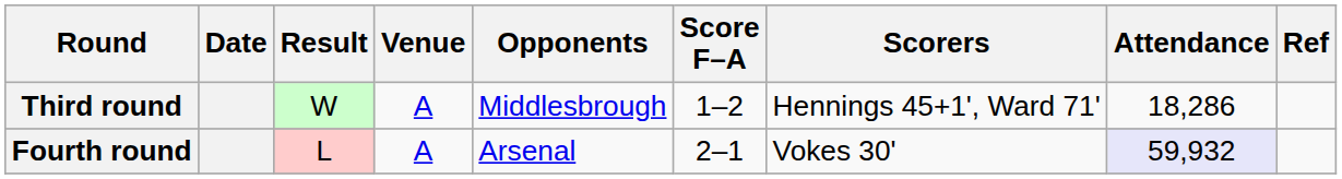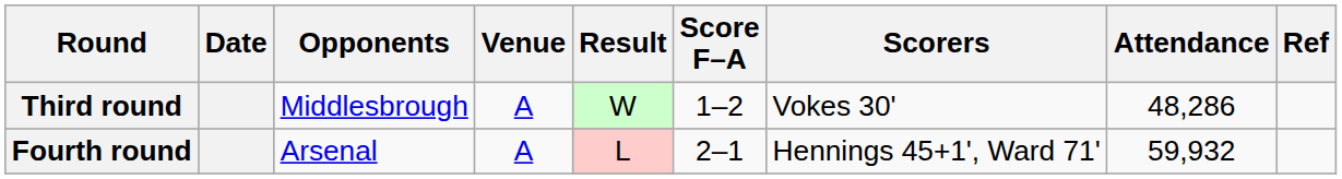columns swapped: Opponents <-> Result
Third round | Scorers: Hennings 45+1', Ward 71' -> Vokes 30'
Third round | Attendance: 18,286 -> 48,286
Fourth round | Scorers: Vokes 30' -> Hennings 45+1', Ward 71'
Fourth round | Attendance: lavender background -> no background
